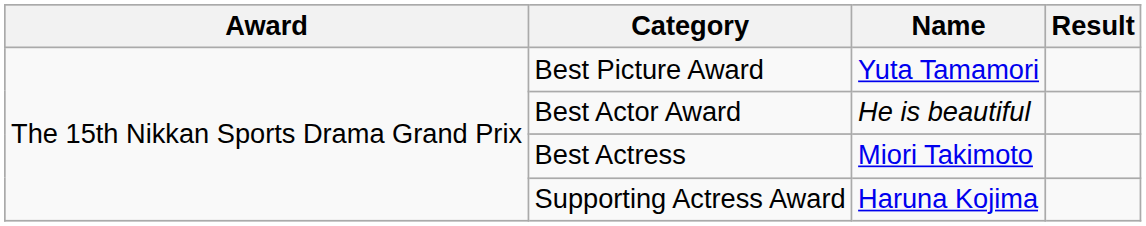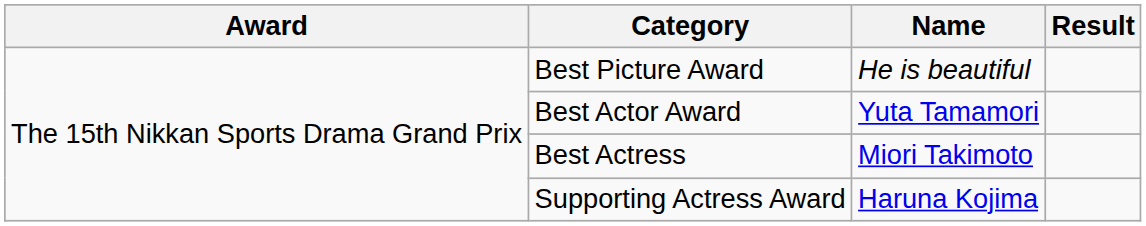Best Picture Award | Name: Yuta Tamamori -> He is beautiful
Best Actor Award | Name: He is beautiful -> Yuta Tamamori
